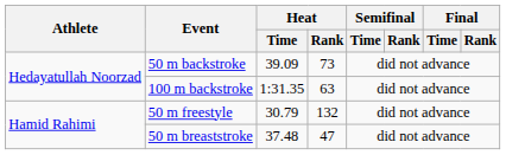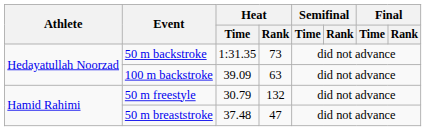50 m backstroke | Heat / Time: 39.09 -> 1:31.35
100 m backstroke | Heat / Time: 1:31.35 -> 39.09
